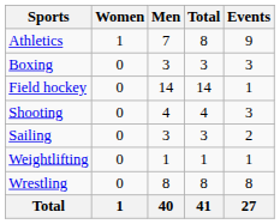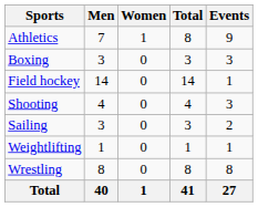columns swapped: Men <-> Women
